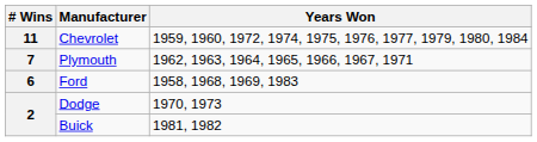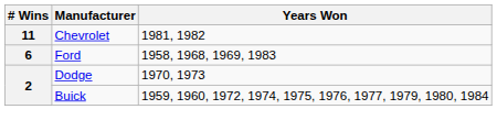Chevrolet | Years Won: 1959, 1960, 1972, 1974, 1975, 1976, 1977, 1979, 1980, 1984 -> 1981, 1982
- row: 7 | Plymouth | 1962, 1963, 1964, 1965, 1966, 1967, 1971
Buick | Years Won: 1981, 1982 -> 1959, 1960, 1972, 1974, 1975, 1976, 1977, 1979, 1980, 1984
